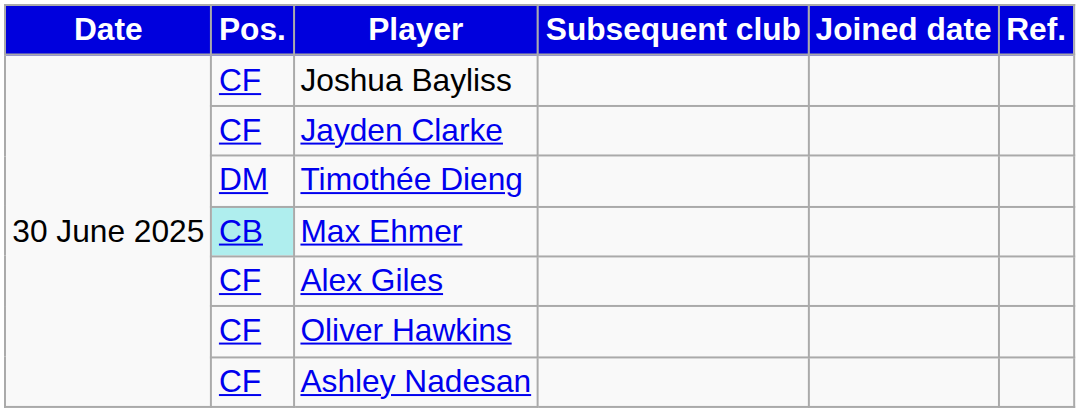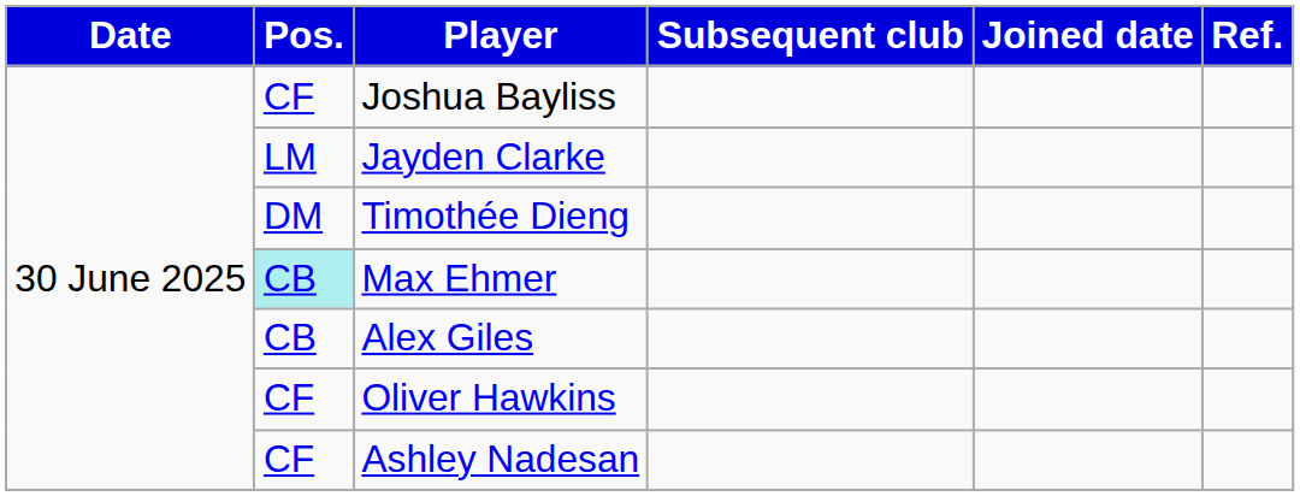Jayden Clarke | Pos.: CF -> LM
Alex Giles | Pos.: CF -> CB
